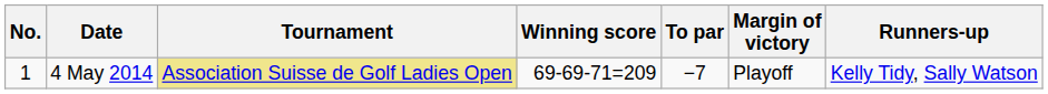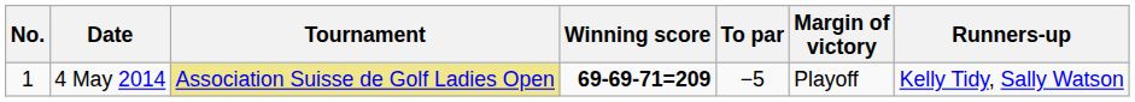4 May 2014 | Winning score: normal -> bold
4 May 2014 | To par: −7 -> −5
